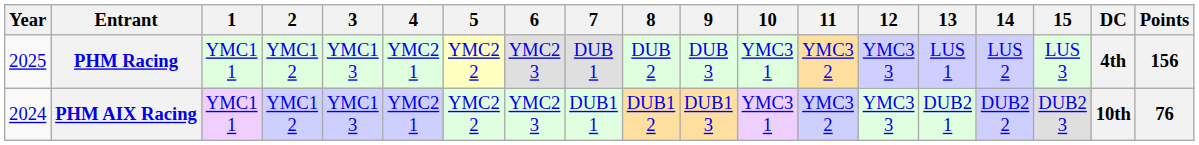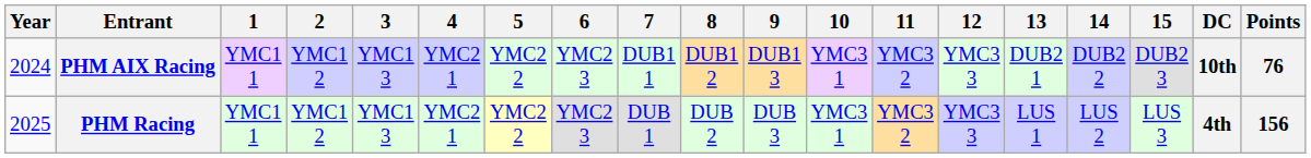rows swapped: PHM AIX Racing <-> PHM Racing
